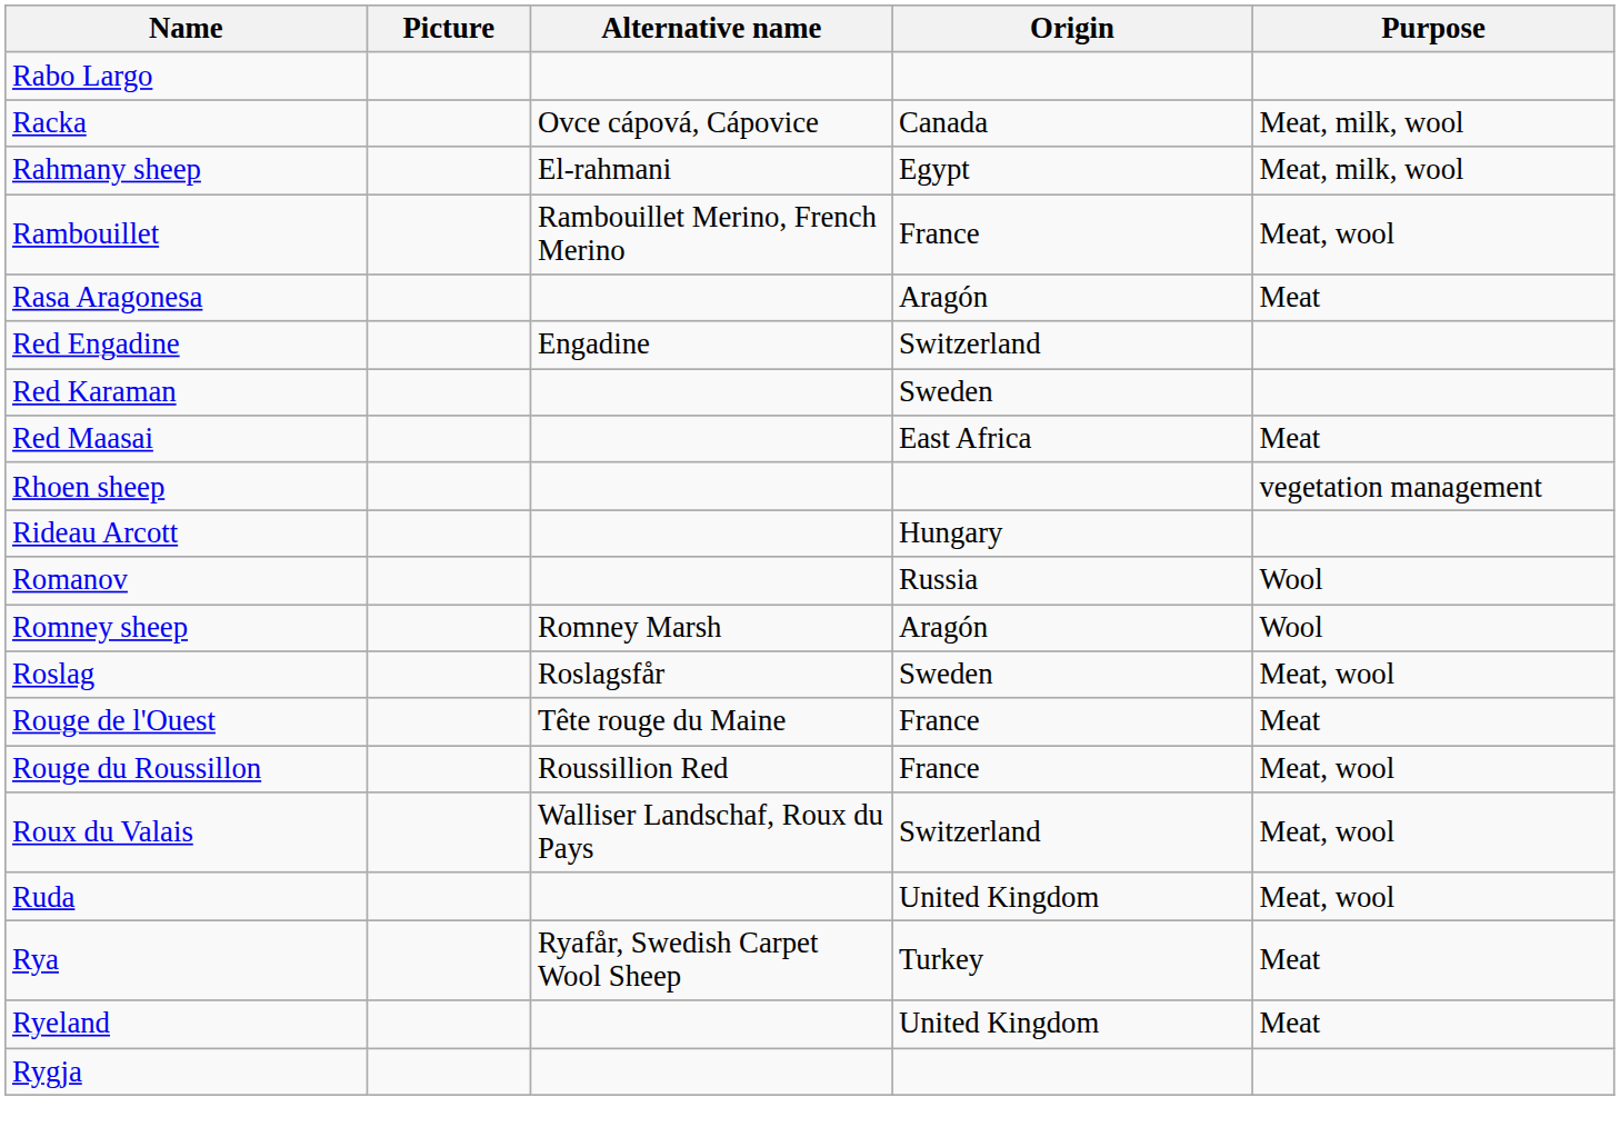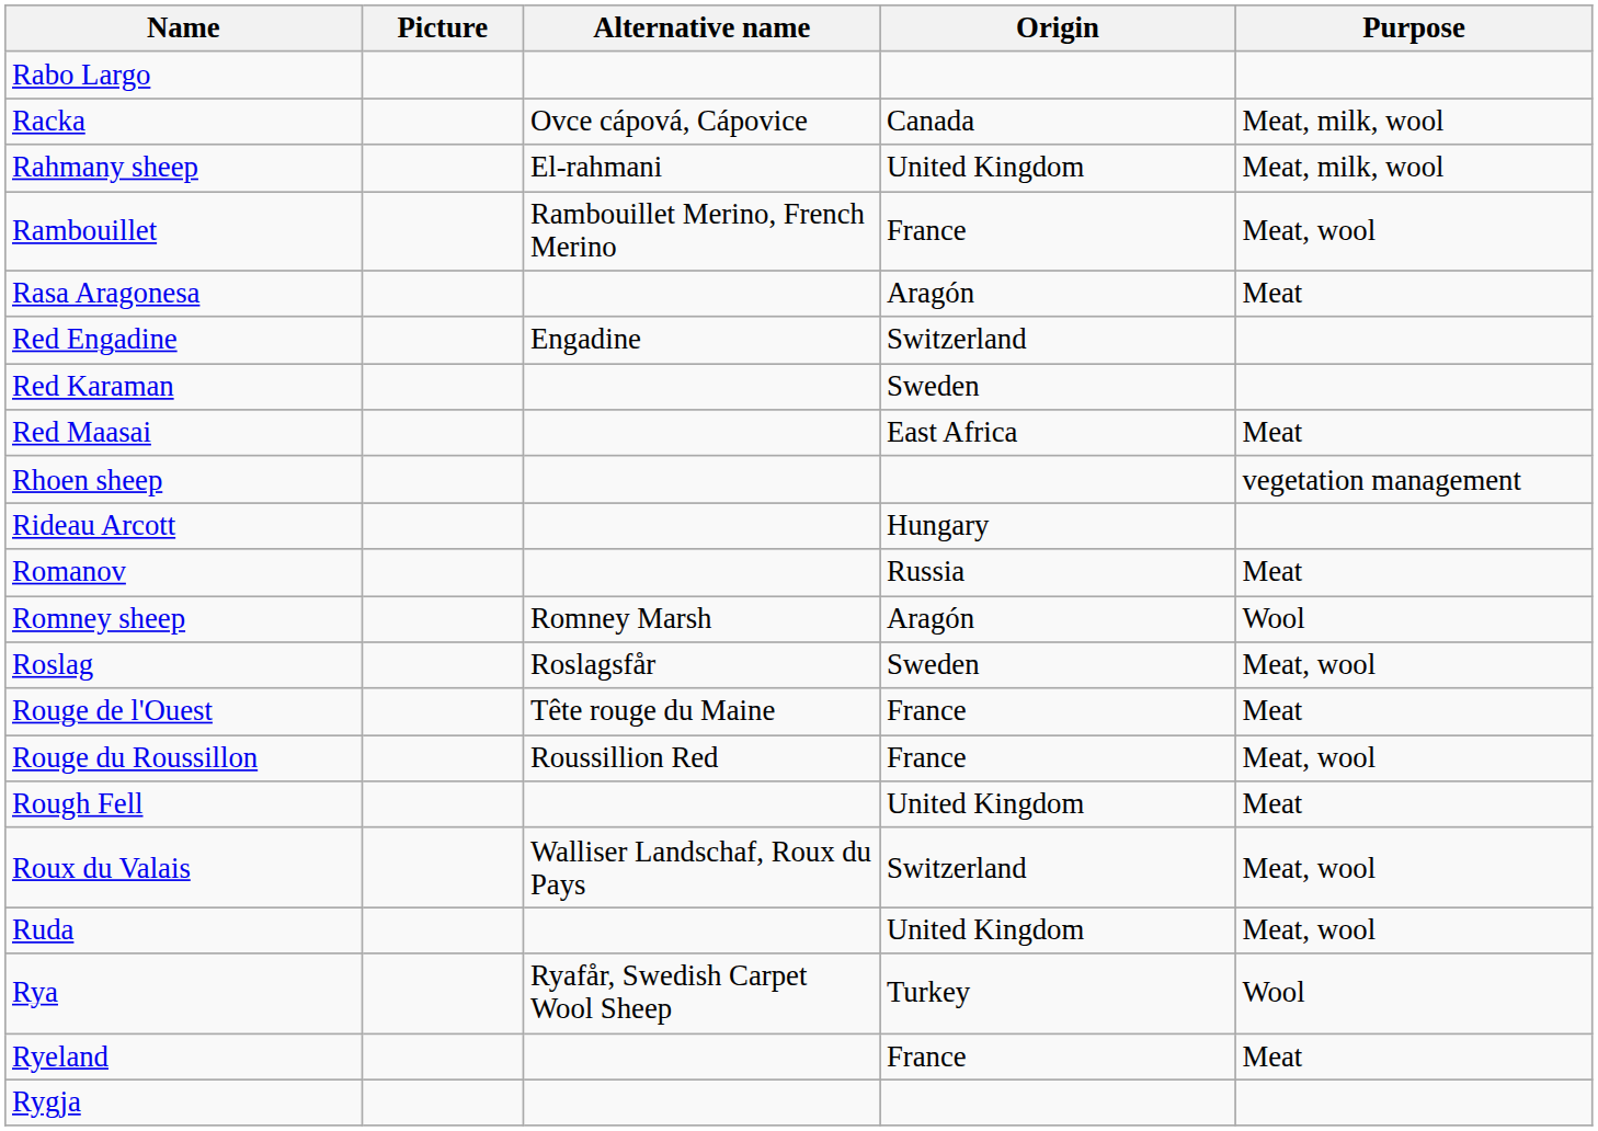Rahmany sheep | Origin: Egypt -> United Kingdom
Romanov | Purpose: Wool -> Meat
+ row: Rough Fell | United Kingdom | Meat
Rya | Purpose: Meat -> Wool
Ryeland | Origin: United Kingdom -> France
